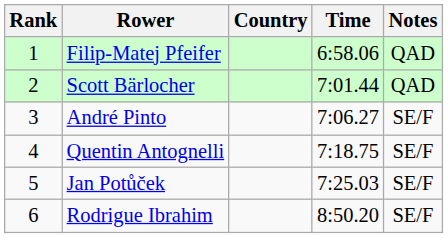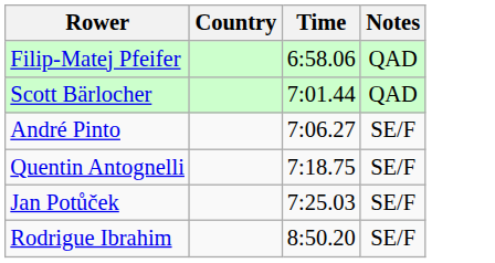- column: Rank | 1 | 2 | 3 | 4 | 5 | 6
